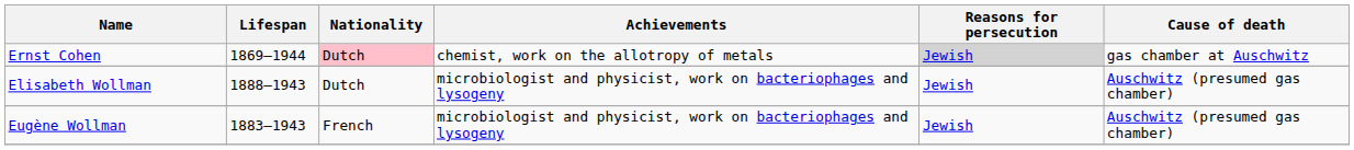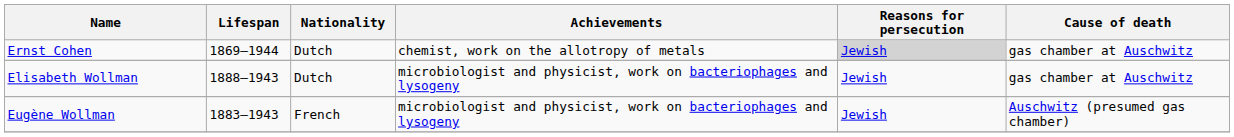Ernst Cohen | Nationality: pink background -> no background
Elisabeth Wollman | Cause of death: Auschwitz (presumed gas chamber) -> gas chamber at Auschwitz
